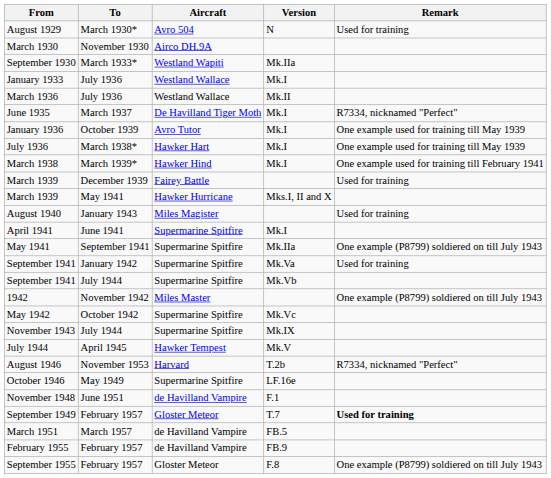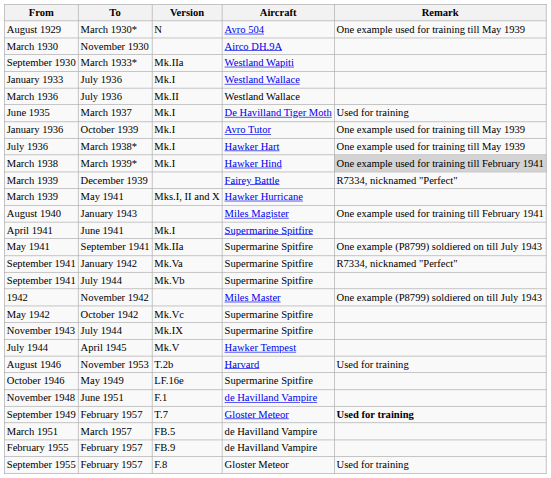columns swapped: Aircraft <-> Version
August 1929 | Remark: Used for training -> One example used for training till May 1939
June 1935 | Remark: R7334, nicknamed "Perfect" -> Used for training
March 1938 | Remark: no background -> lightgrey background
March 1939 / December 1939 | Remark: Used for training -> R7334, nicknamed "Perfect"
August 1940 | Remark: Used for training -> One example used for training till February 1941
September 1941 / January 1942 | Remark: Used for training -> R7334, nicknamed "Perfect"
August 1946 | Remark: R7334, nicknamed "Perfect" -> Used for training
September 1955 | Remark: One example (P8799) soldiered on till July 1943 -> Used for training
